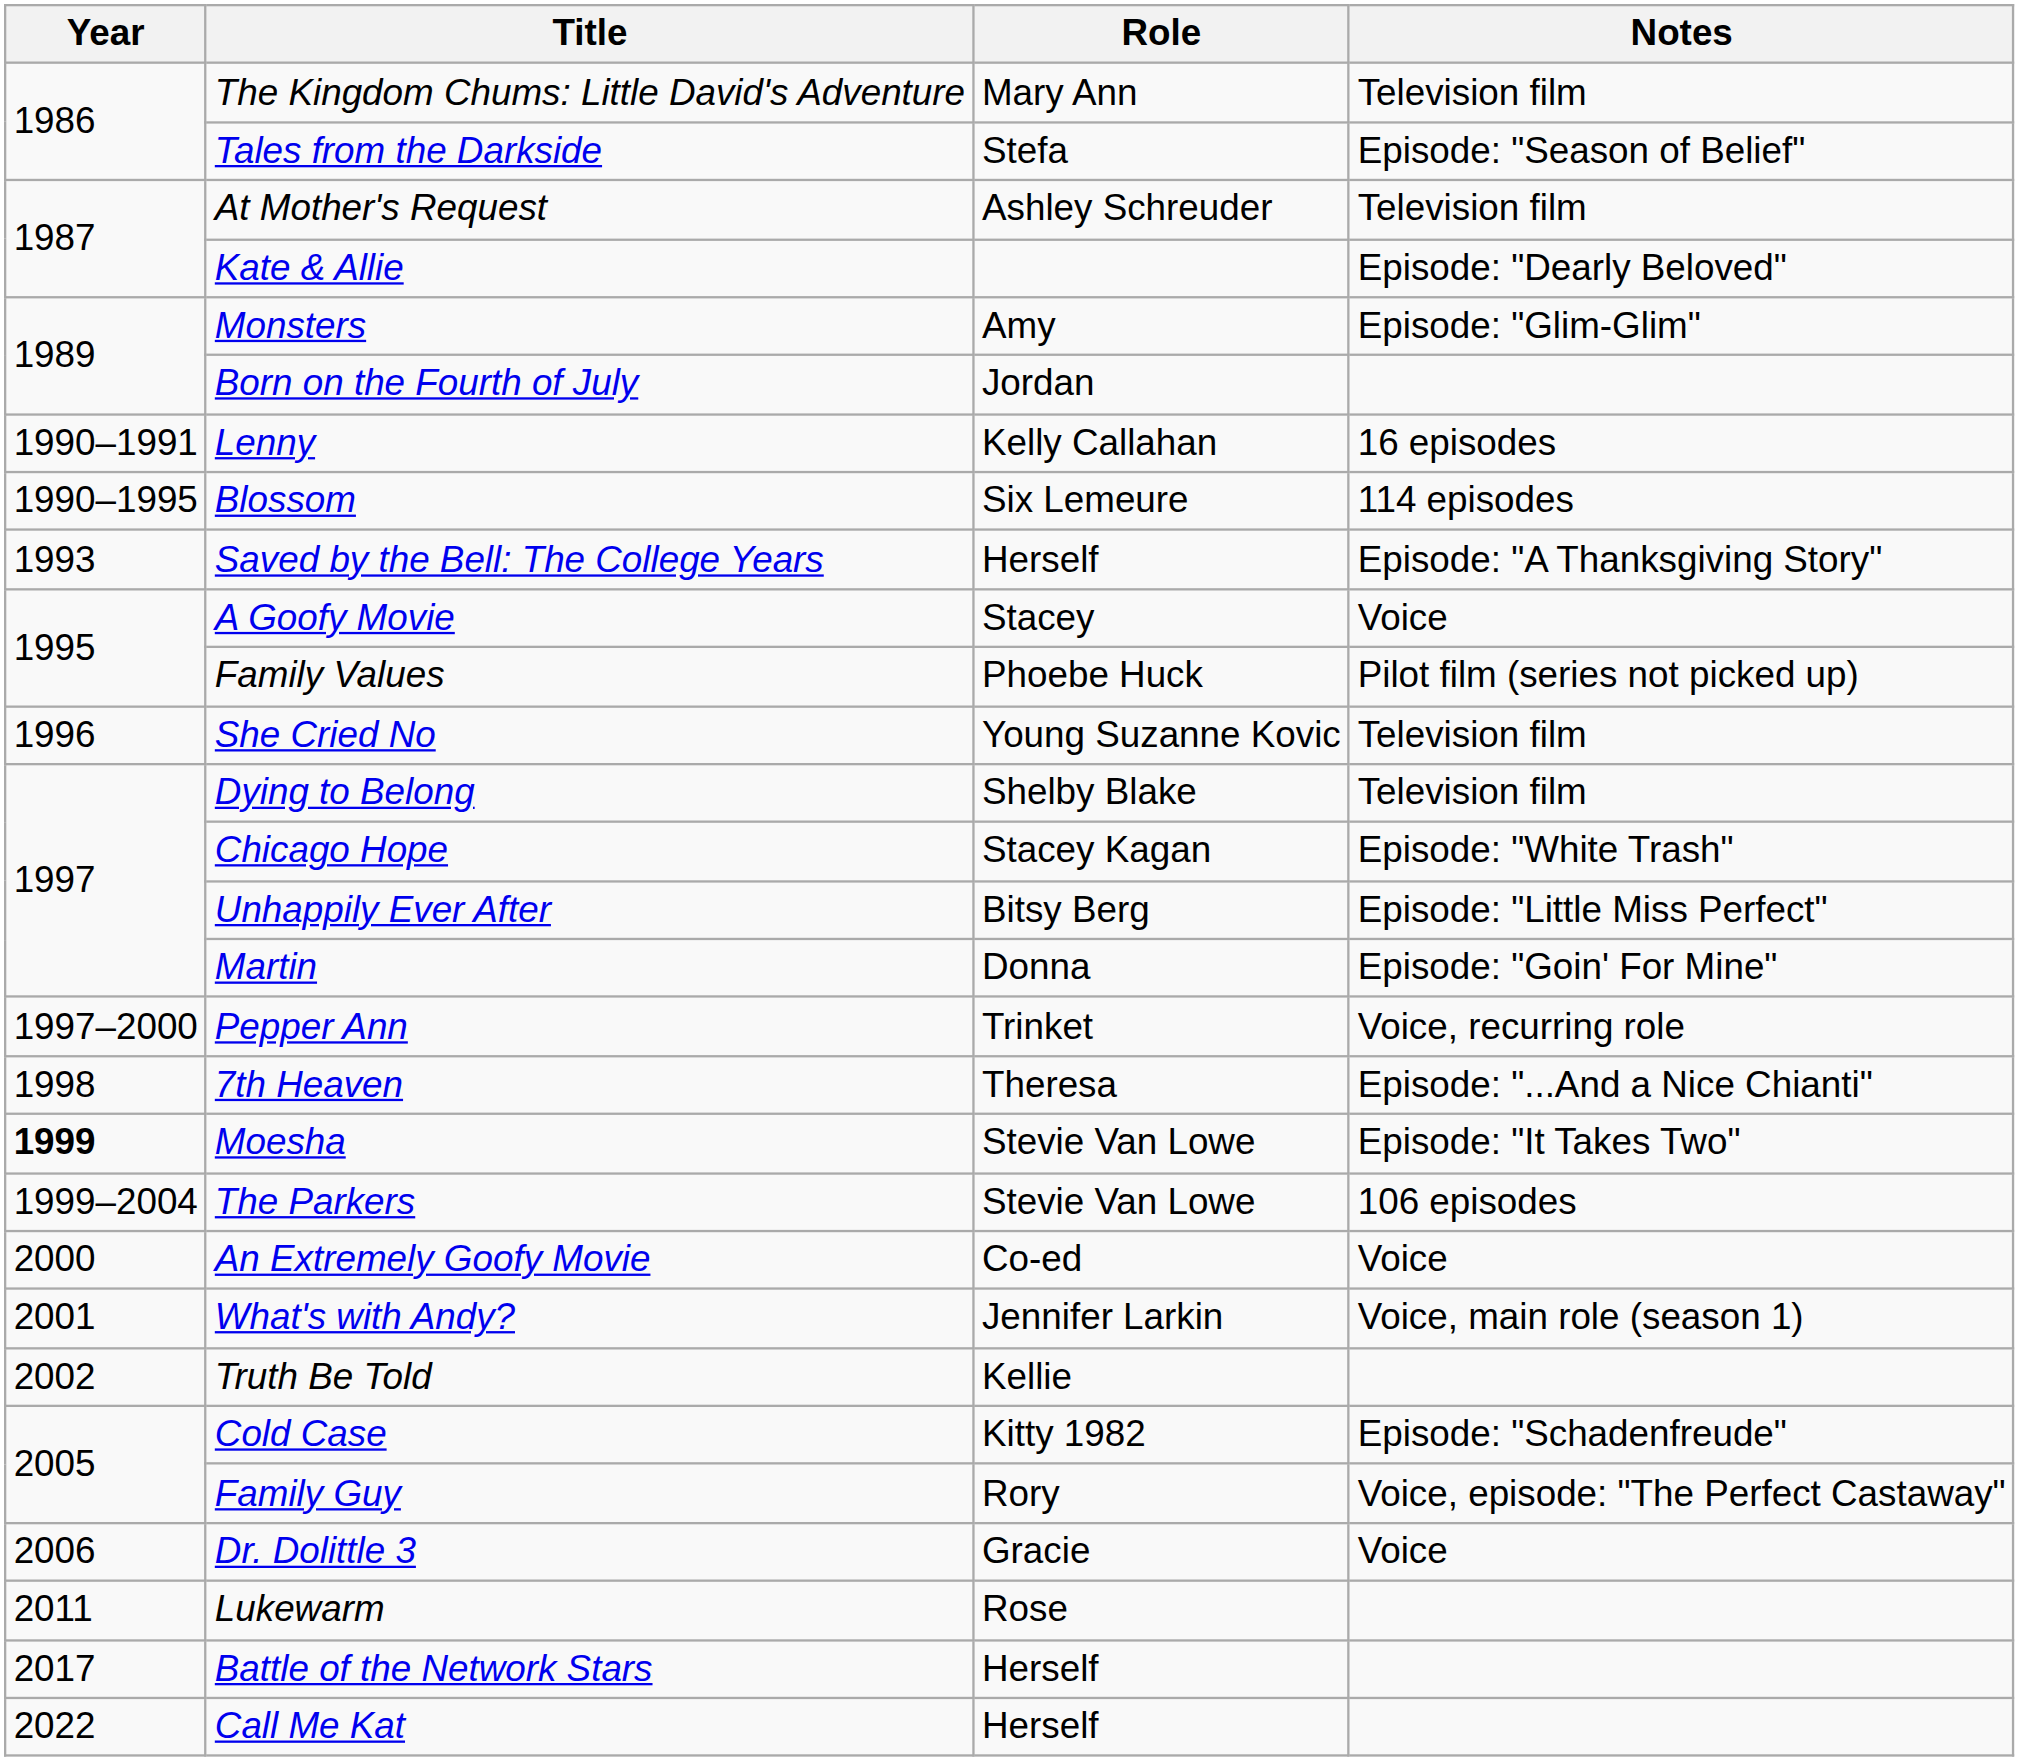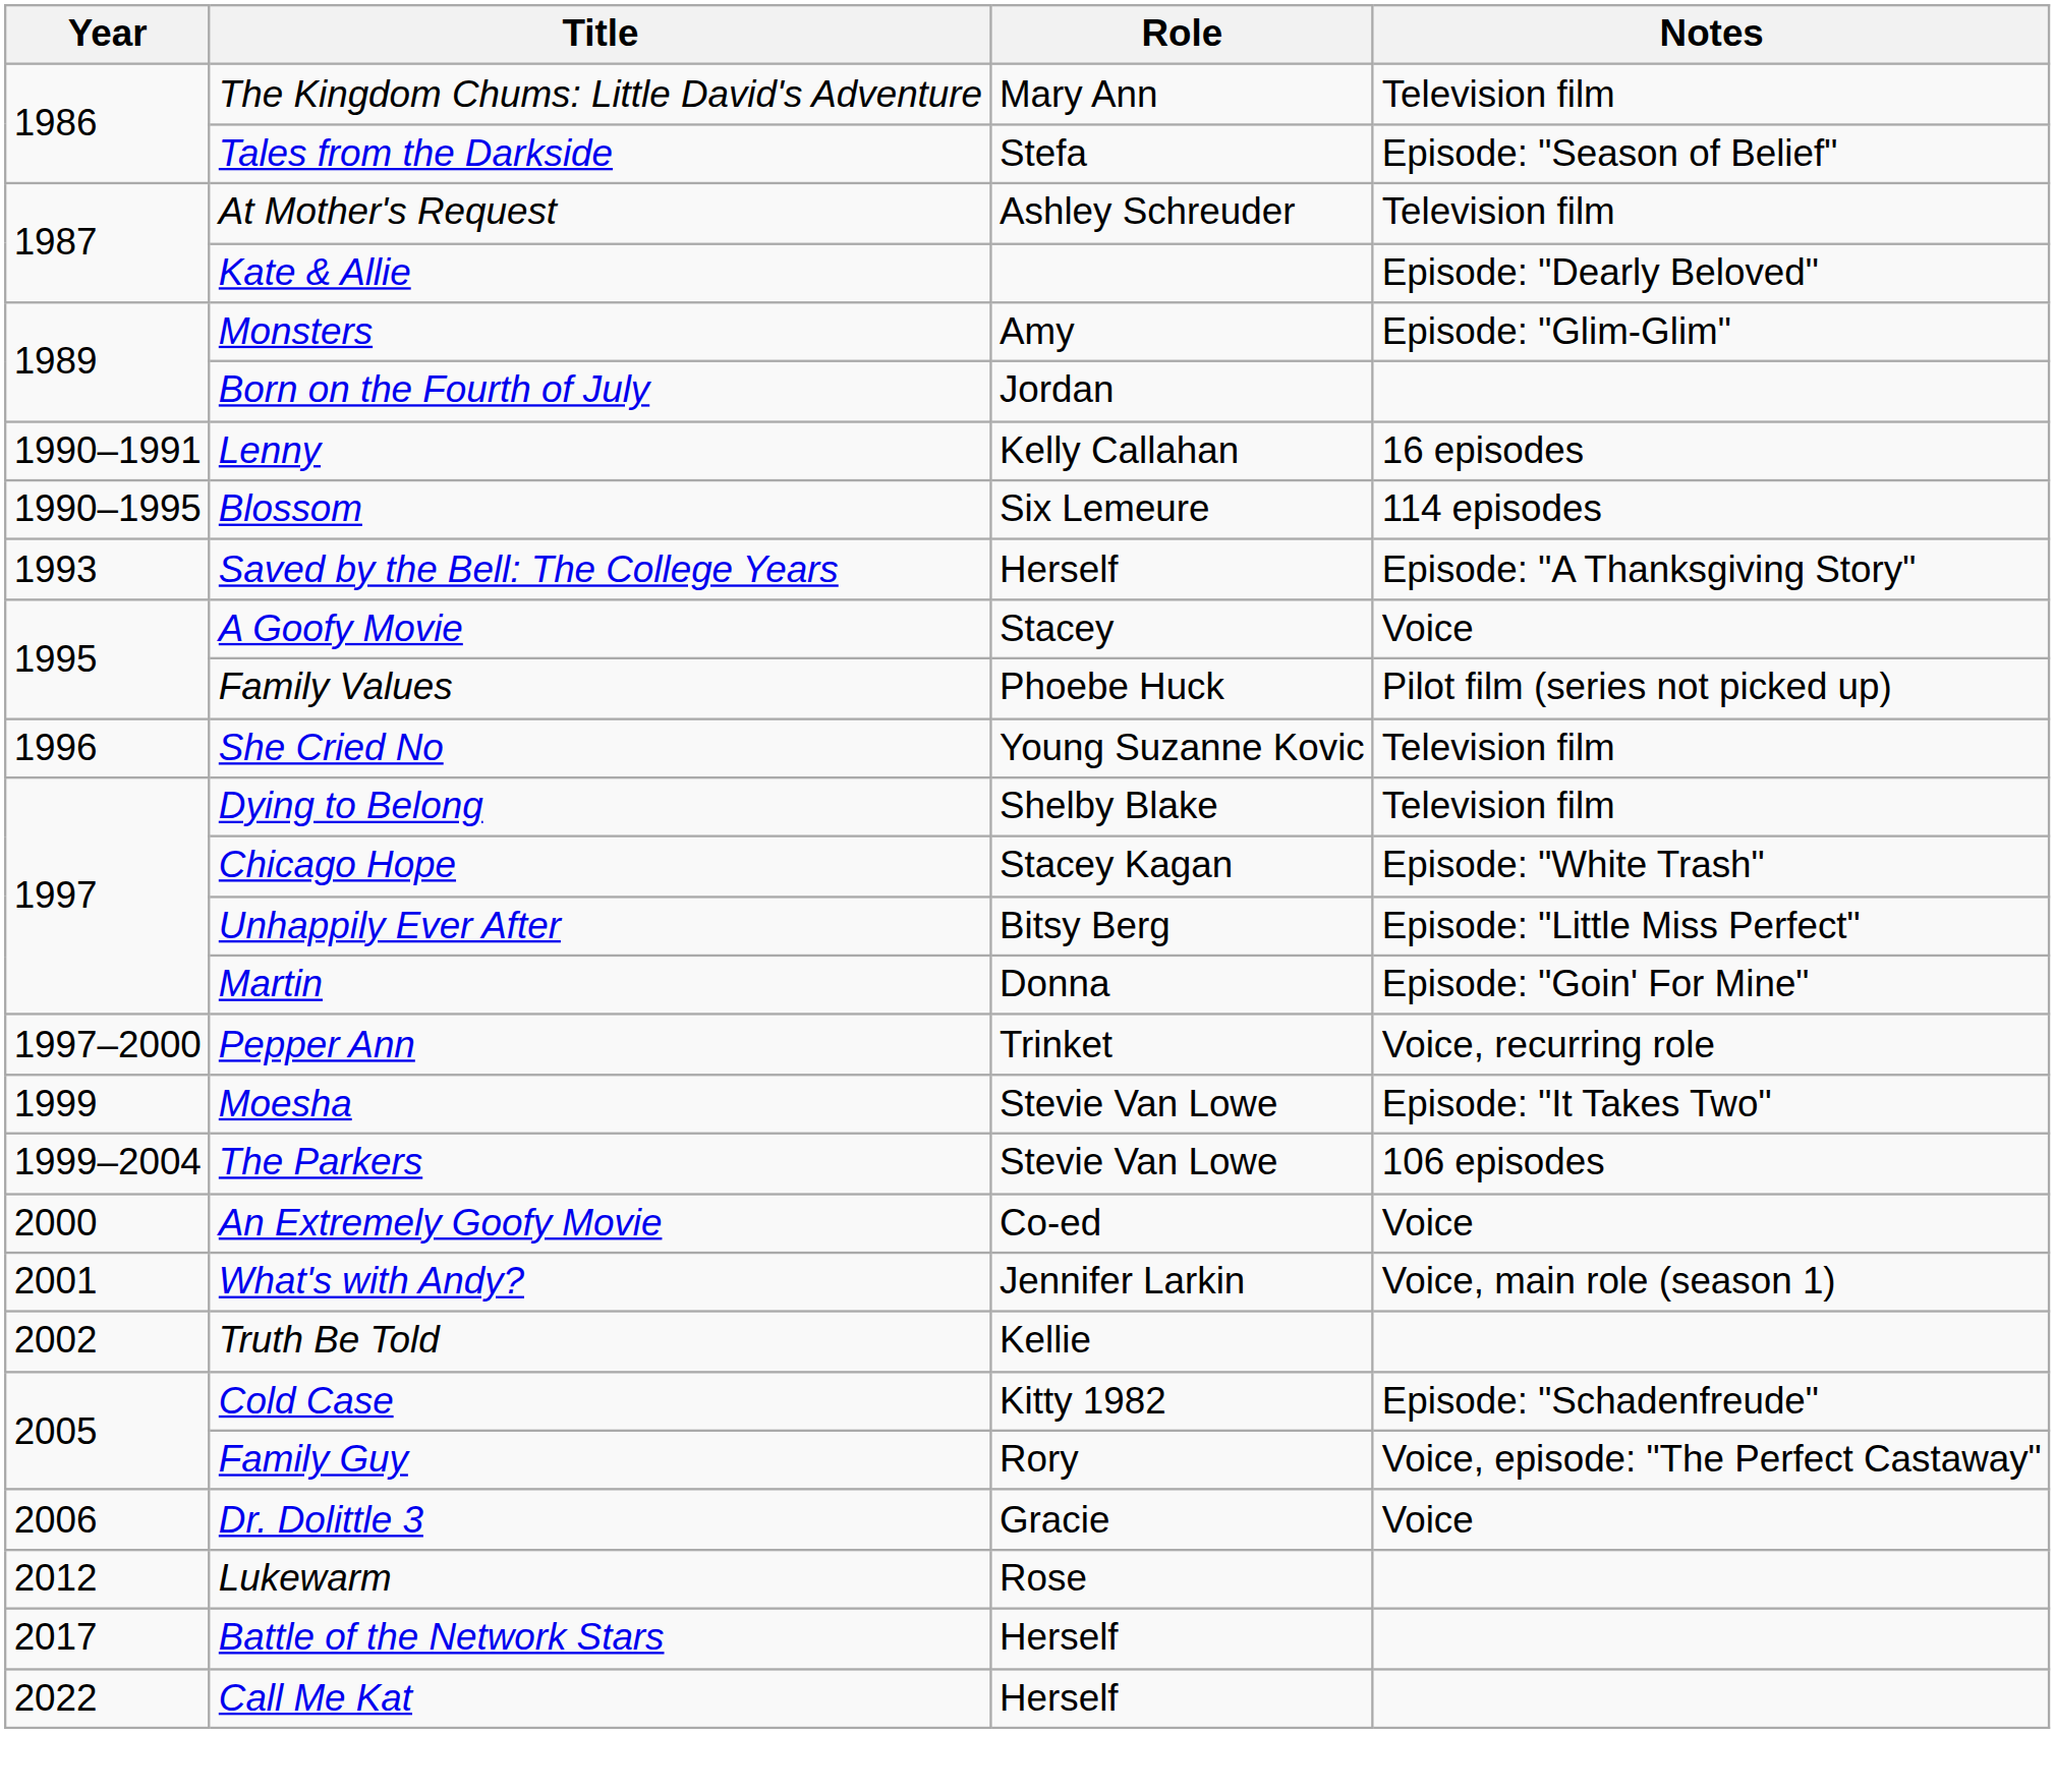- row: 1998 | 7th Heaven | Theresa | Episode: "...And a Nice Chianti"
Moesha | Year: bold -> normal
Lukewarm | Year: 2011 -> 2012
